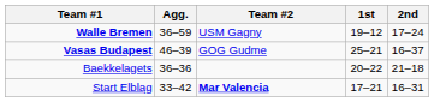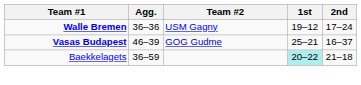Walle Bremen | Agg.: 36–59 -> 36–36
Baekkelagets | Agg.: 36–36 -> 36–59
Baekkelagets | 1st: no background -> paleturquoise background
- row: Start Elbląg | 33–42 | Mar Valencia | 17–21 | 16–31
